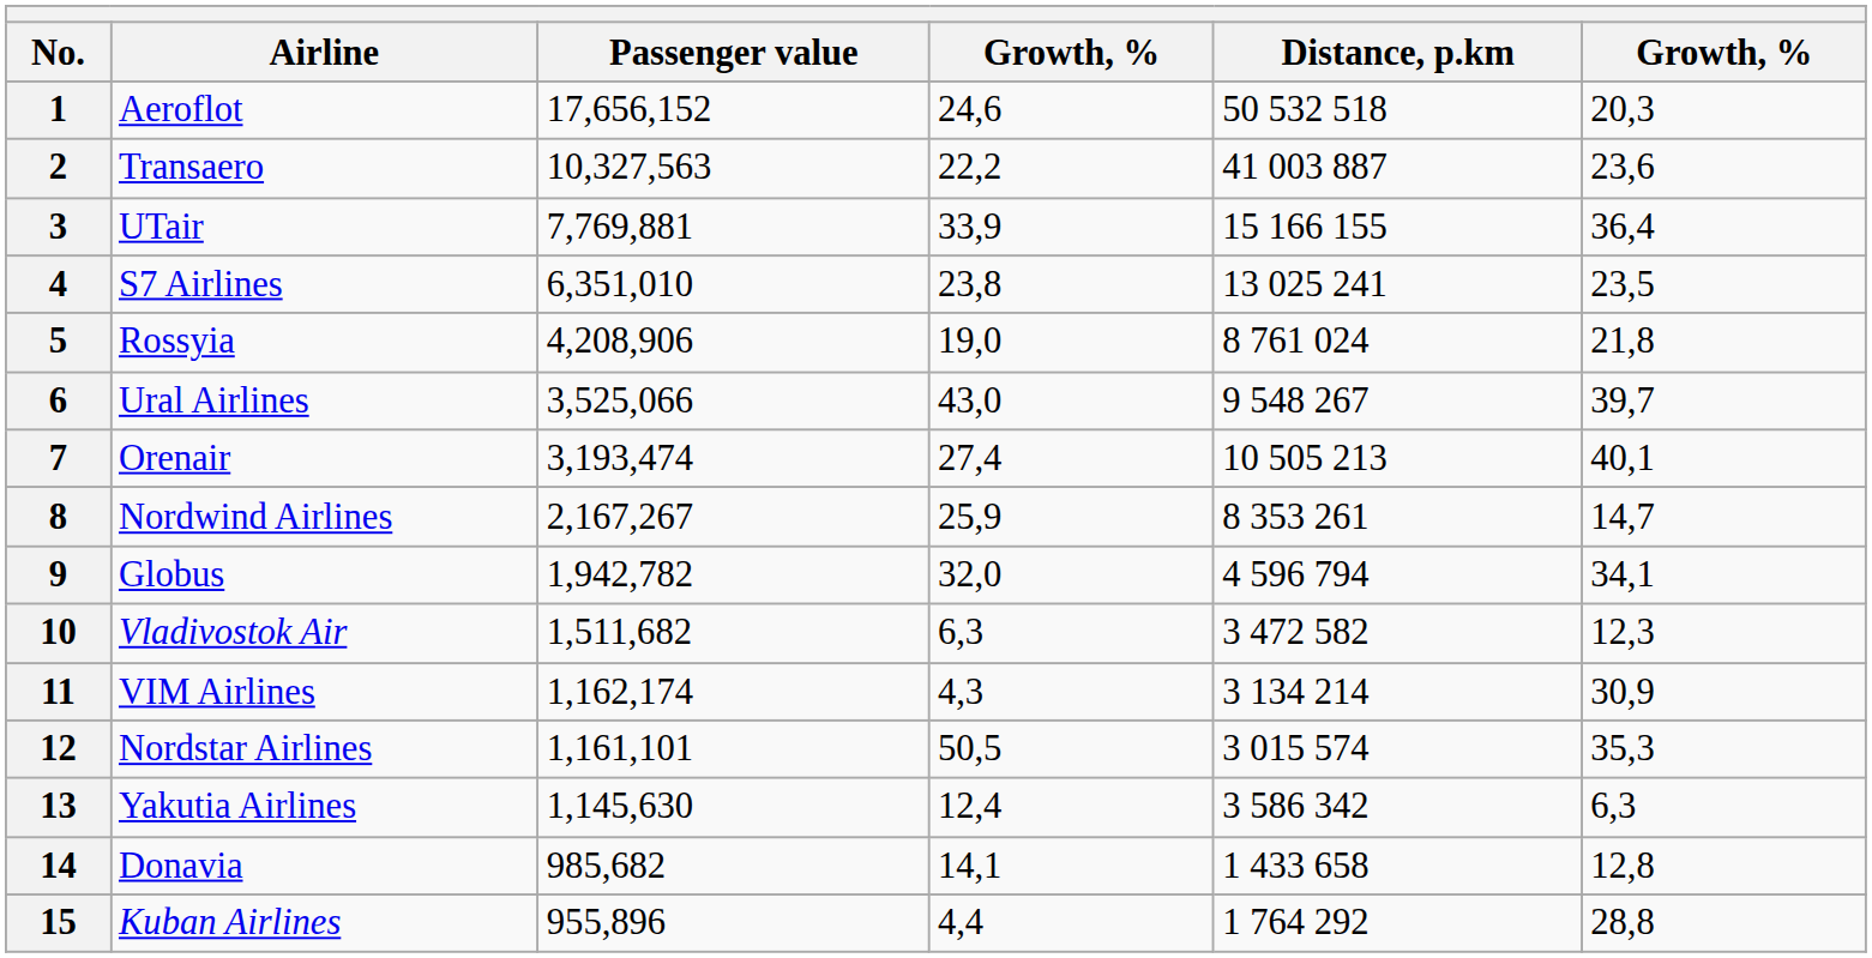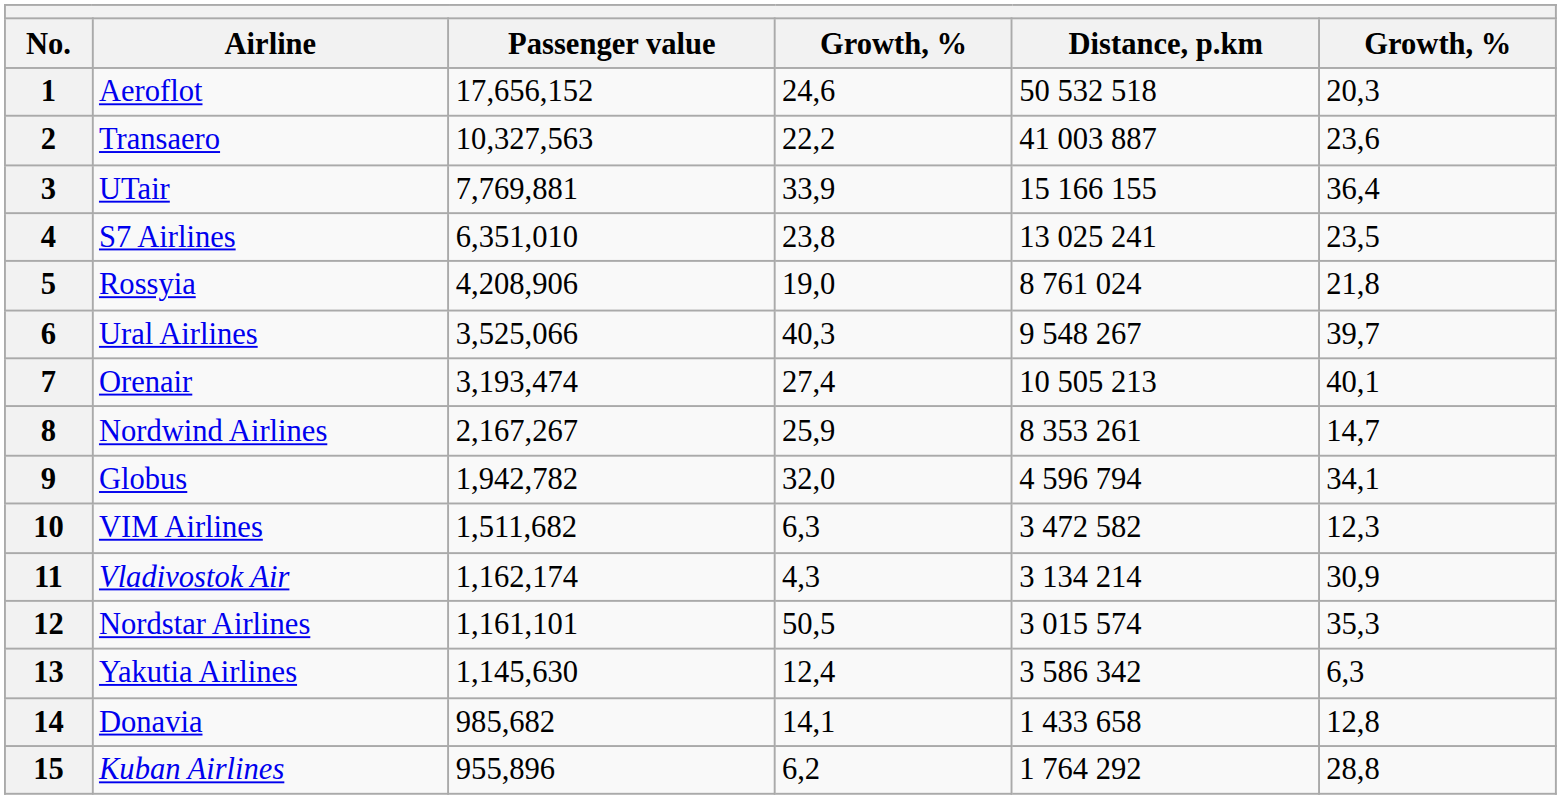6 | column 4: 43,0 -> 40,3
10 | Airline: Vladivostok Air -> VIM Airlines
11 | Airline: VIM Airlines -> Vladivostok Air
15 | column 4: 4,4 -> 6,2
